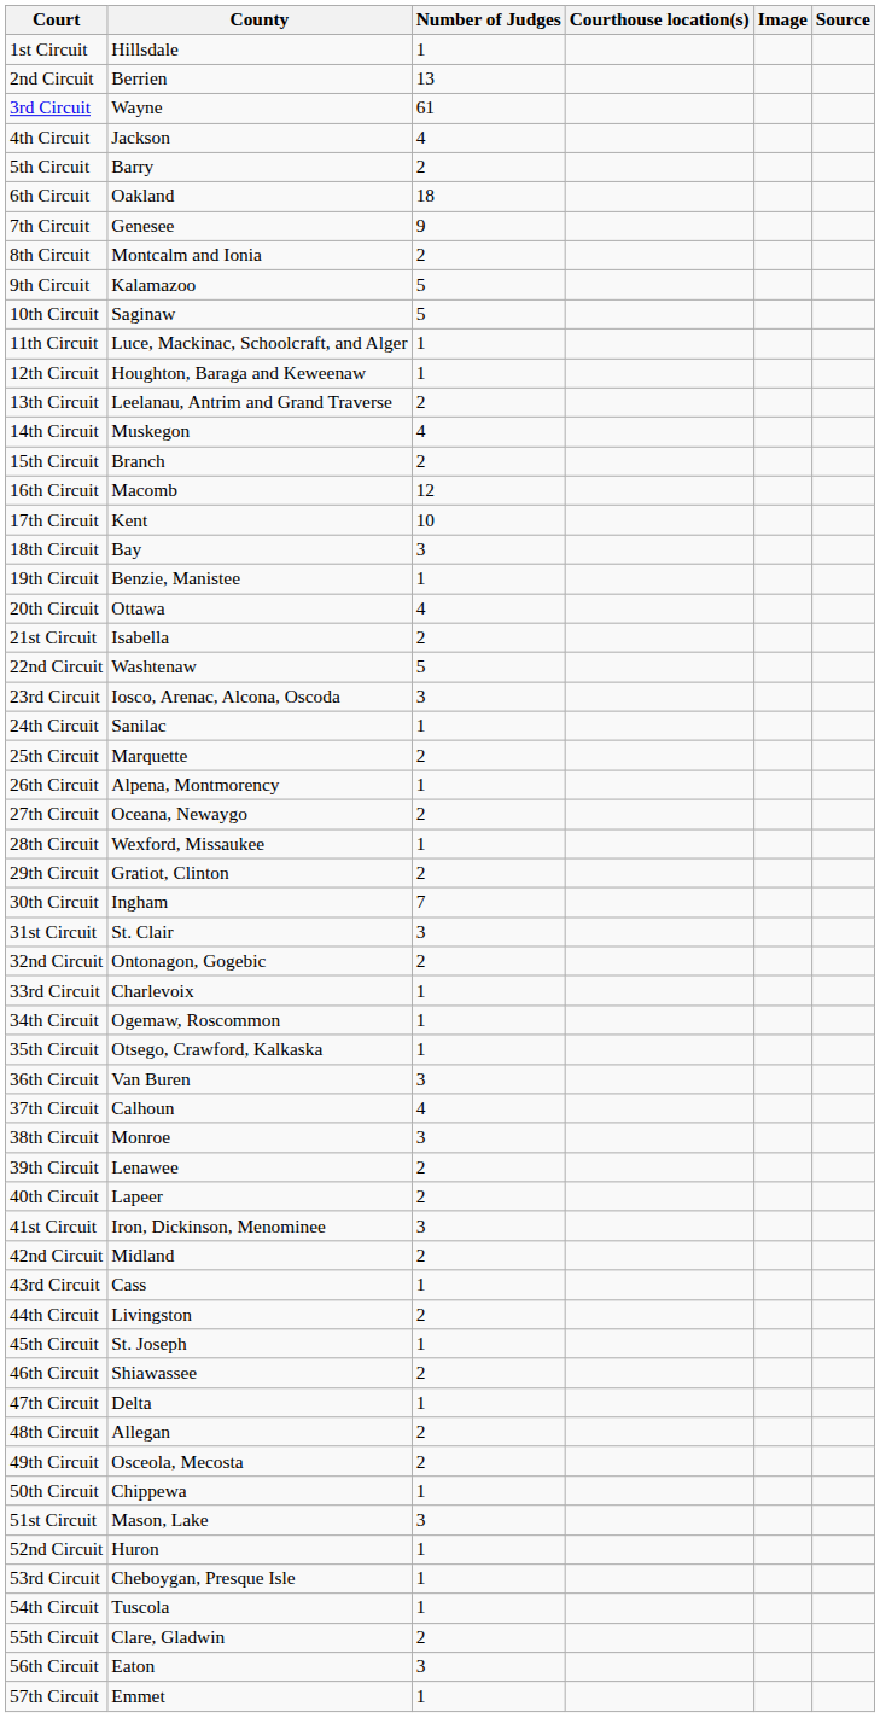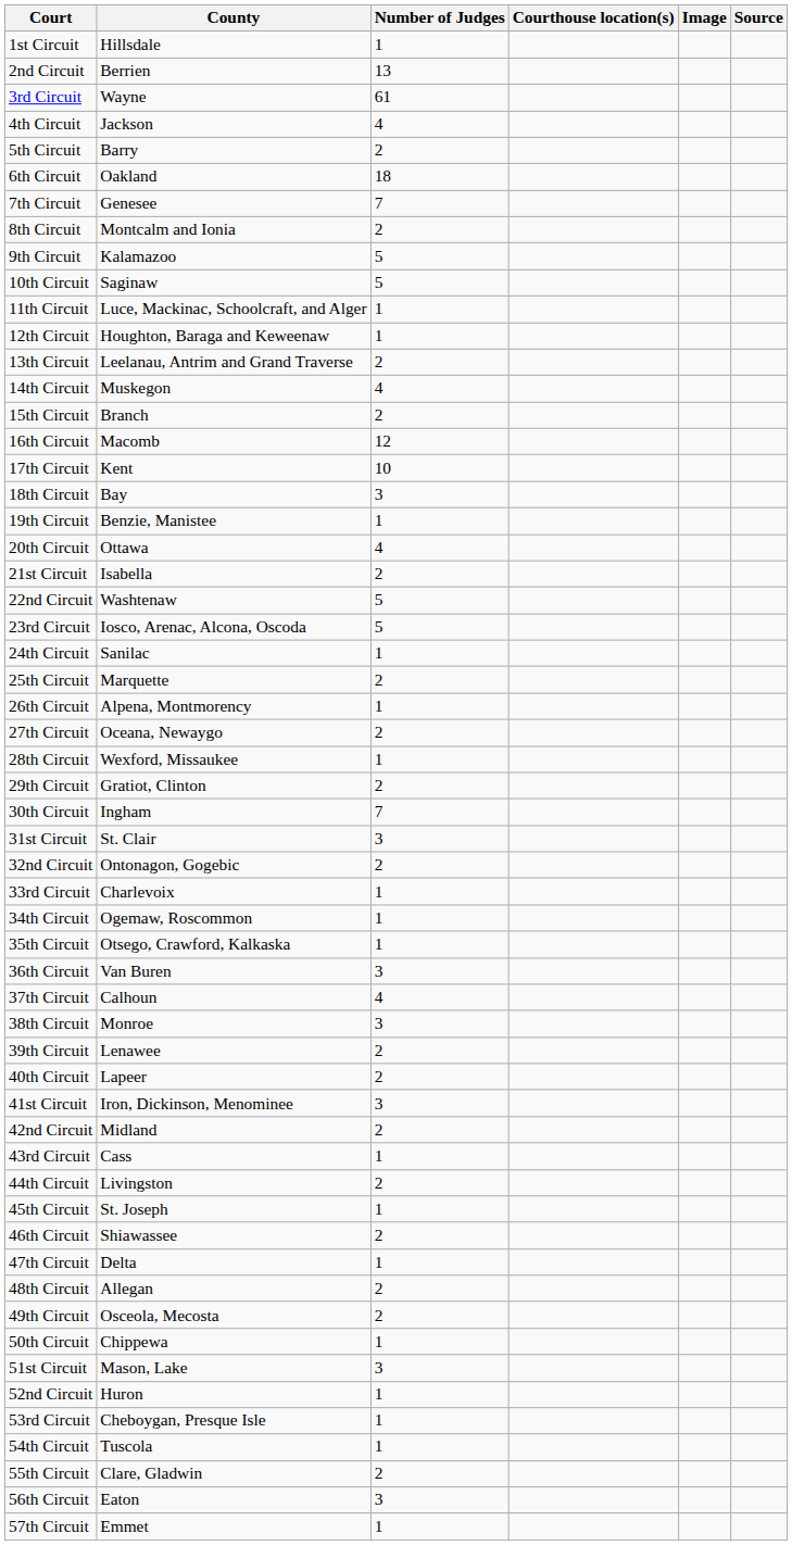7th Circuit | Number of Judges: 9 -> 7
23rd Circuit | Number of Judges: 3 -> 5
